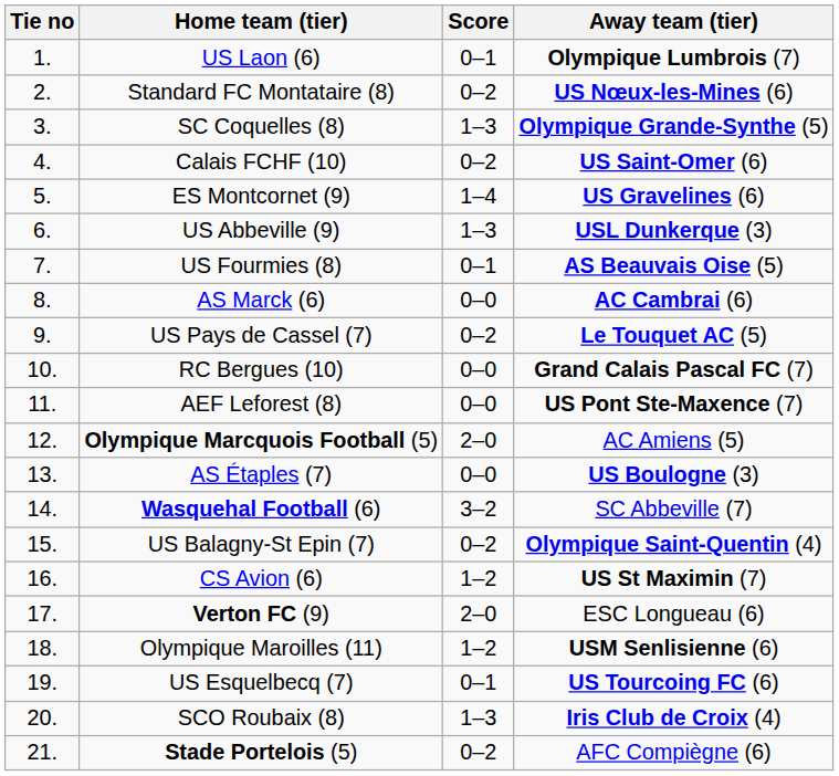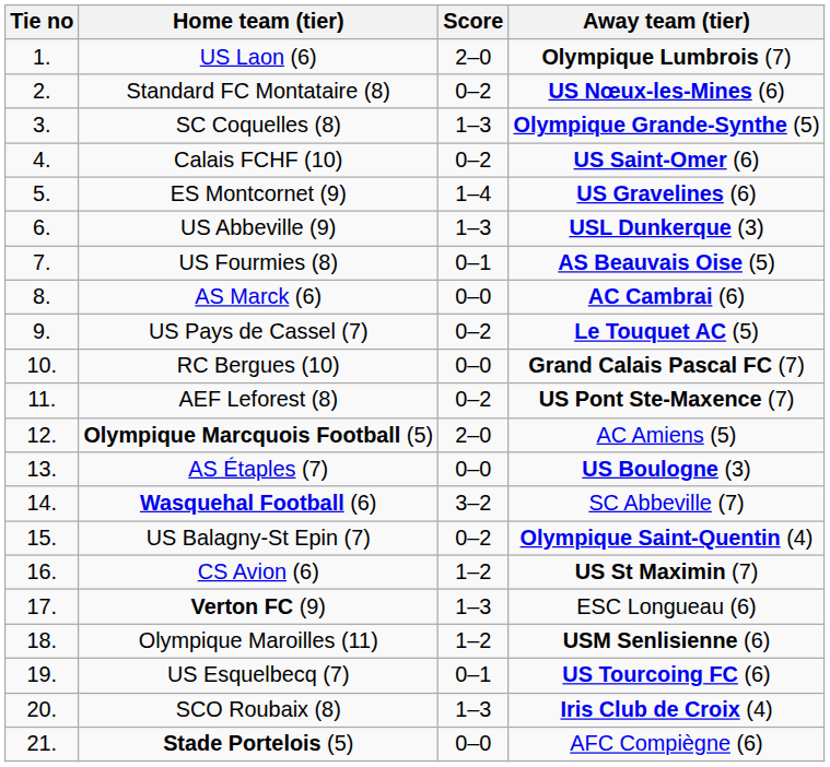US Laon (6) | Score: 0–1 -> 2–0
AEF Leforest (8) | Score: 0–0 -> 0–2
Verton FC (9) | Score: 2–0 -> 1–3
Stade Portelois (5) | Score: 0–2 -> 0–0
